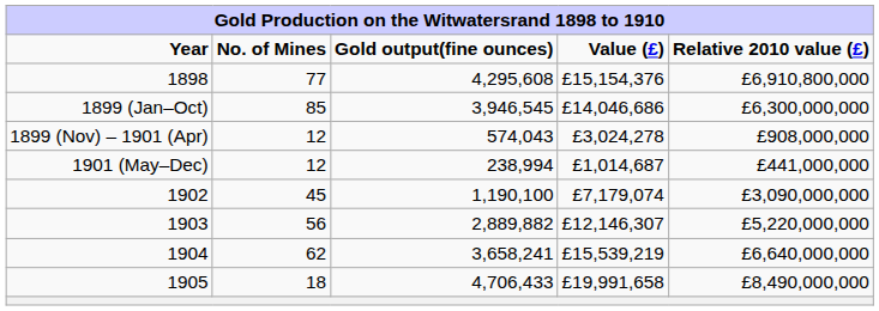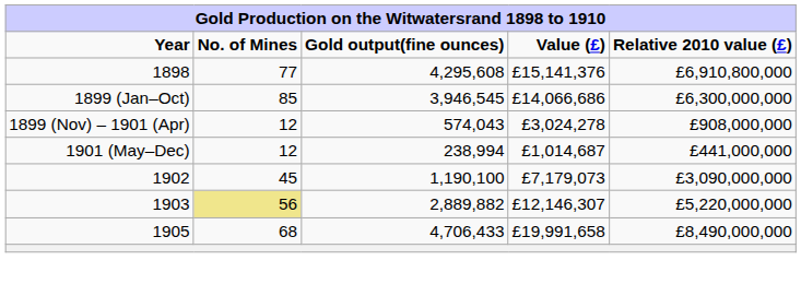1898 | Value (£): £15,154,376 -> £15,141,376
1899 (Jan–Oct) | Value (£): £14,046,686 -> £14,066,686
1902 | Value (£): £7,179,074 -> £7,179,073
1903 | No. of Mines: no background -> khaki background
- row: 1904 | 62 | 3,658,241 | £15,539,219 | £6,640,000,000
1905 | No. of Mines: 18 -> 68
